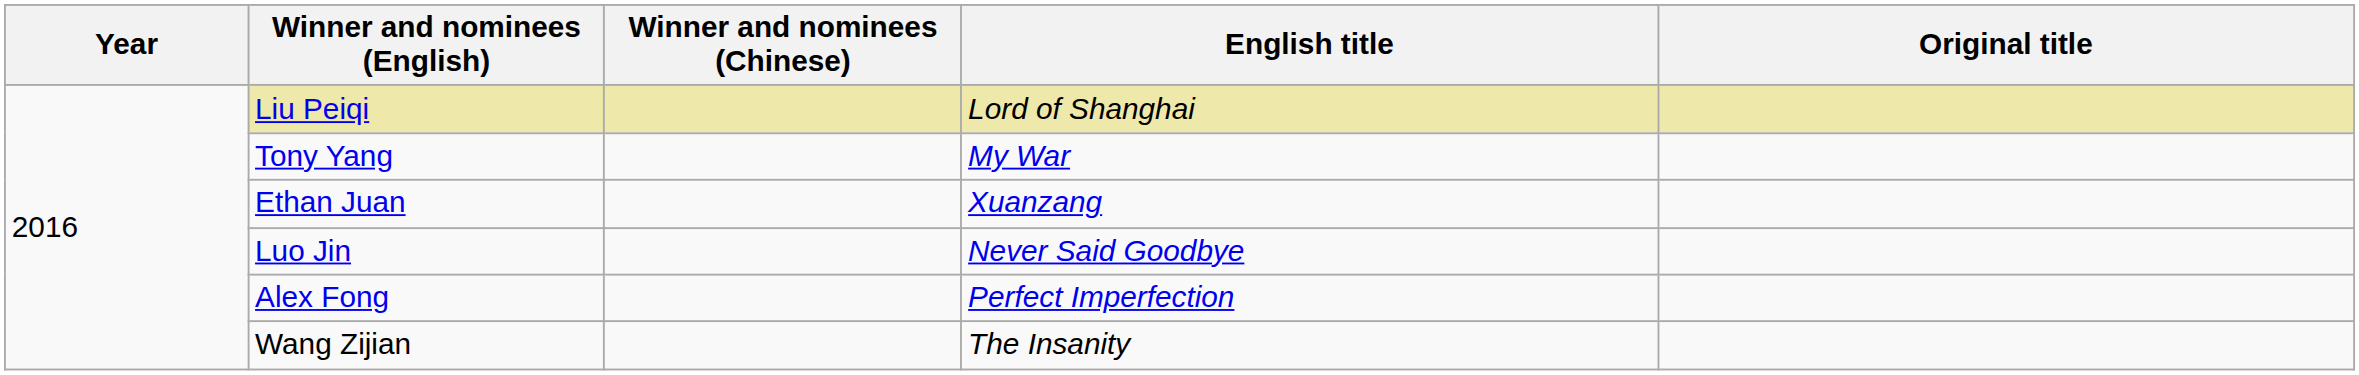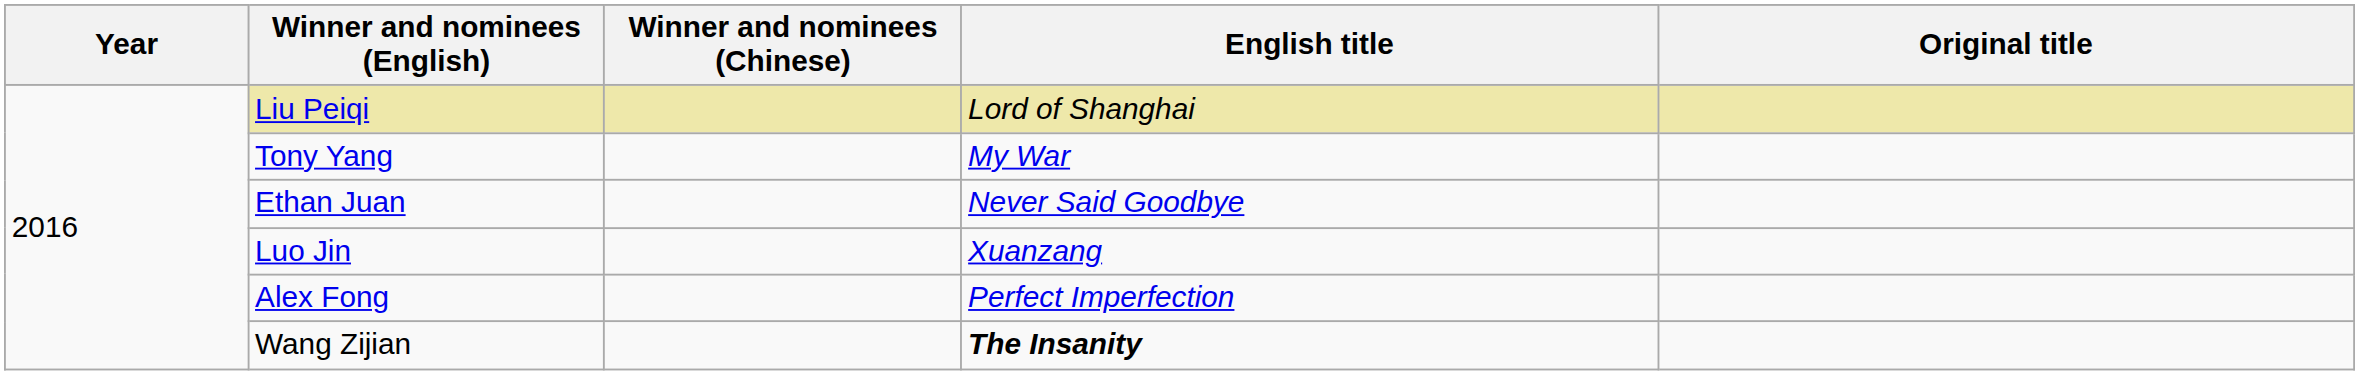Ethan Juan | English title: Xuanzang -> Never Said Goodbye
Luo Jin | English title: Never Said Goodbye -> Xuanzang
Wang Zijian | English title: normal -> bold
